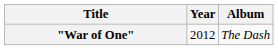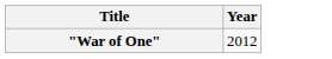- column: Album | The Dash
